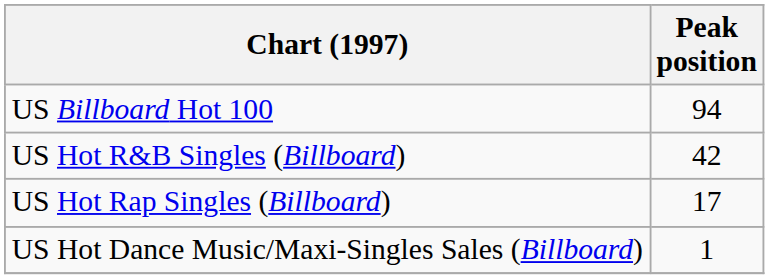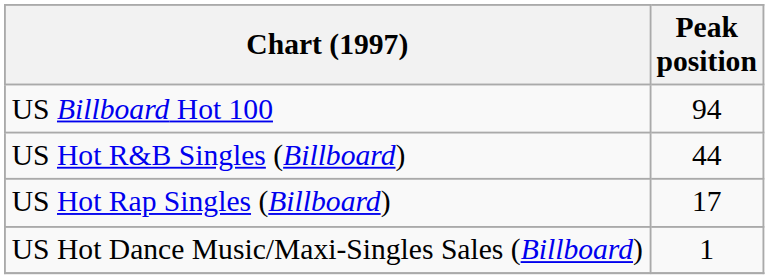US Hot R&B Singles (Billboard) | Peak position: 42 -> 44
